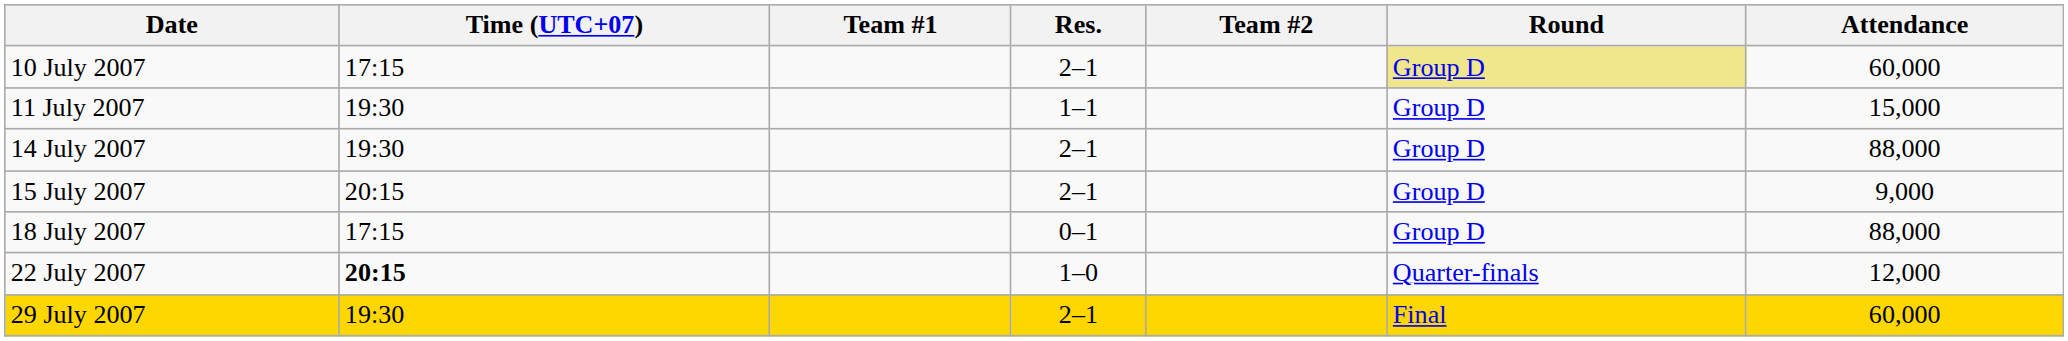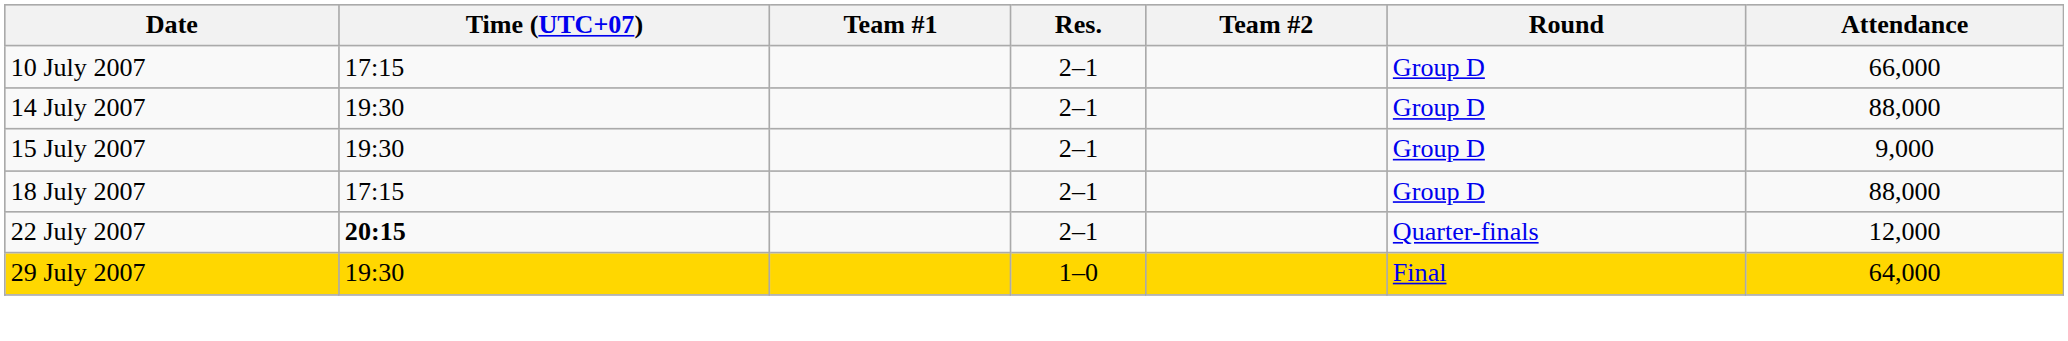10 July 2007 | Round: khaki background -> no background
10 July 2007 | Attendance: 60,000 -> 66,000
- row: 11 July 2007 | 19:30 | 1–1 | Group D | 15,000
15 July 2007 | Time (UTC+07): 20:15 -> 19:30
18 July 2007 | Res.: 0–1 -> 2–1
22 July 2007 | Res.: 1–0 -> 2–1
29 July 2007 | Res.: 2–1 -> 1–0
29 July 2007 | Attendance: 60,000 -> 64,000
